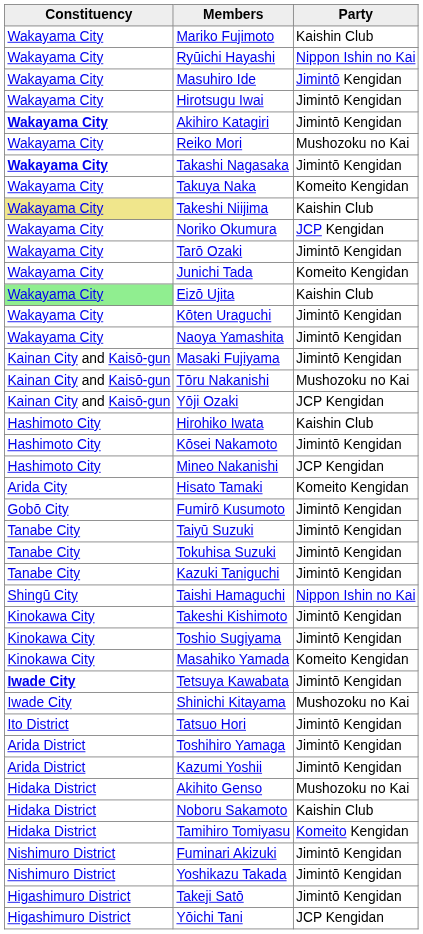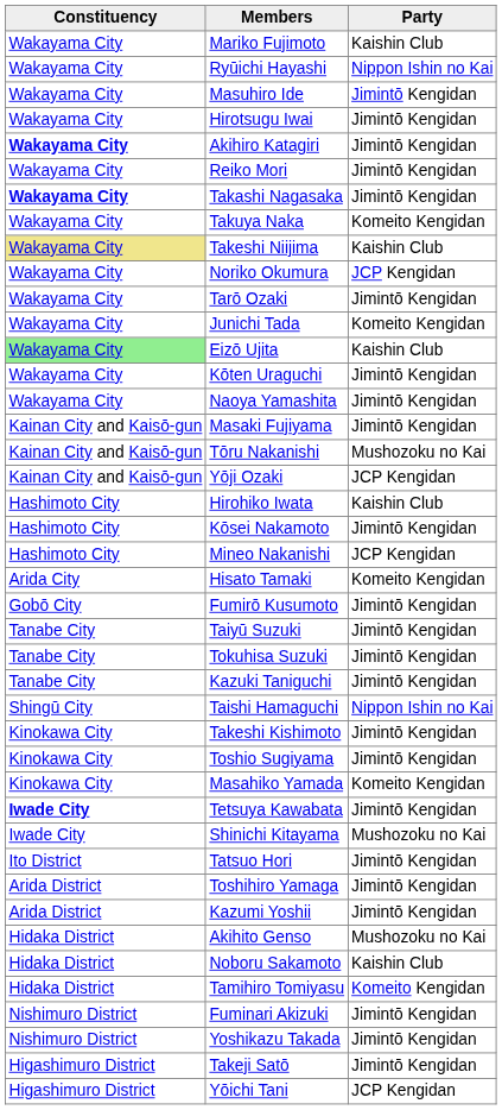Reiko Mori | Party: Mushozoku no Kai -> Jimintō Kengidan
